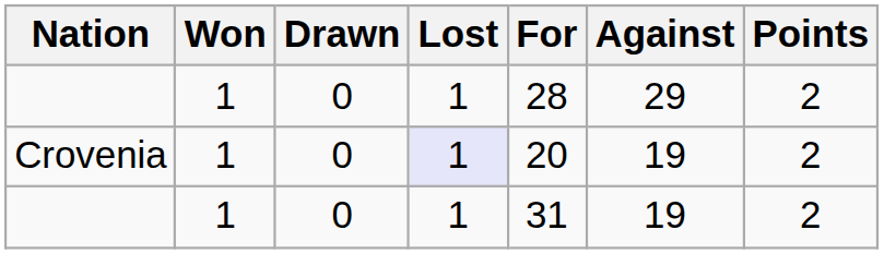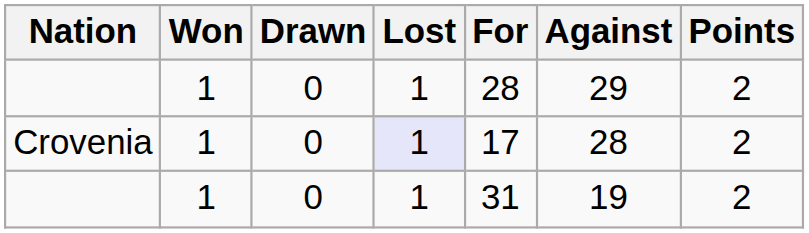Crovenia | For: 20 -> 17
Crovenia | Against: 19 -> 28
